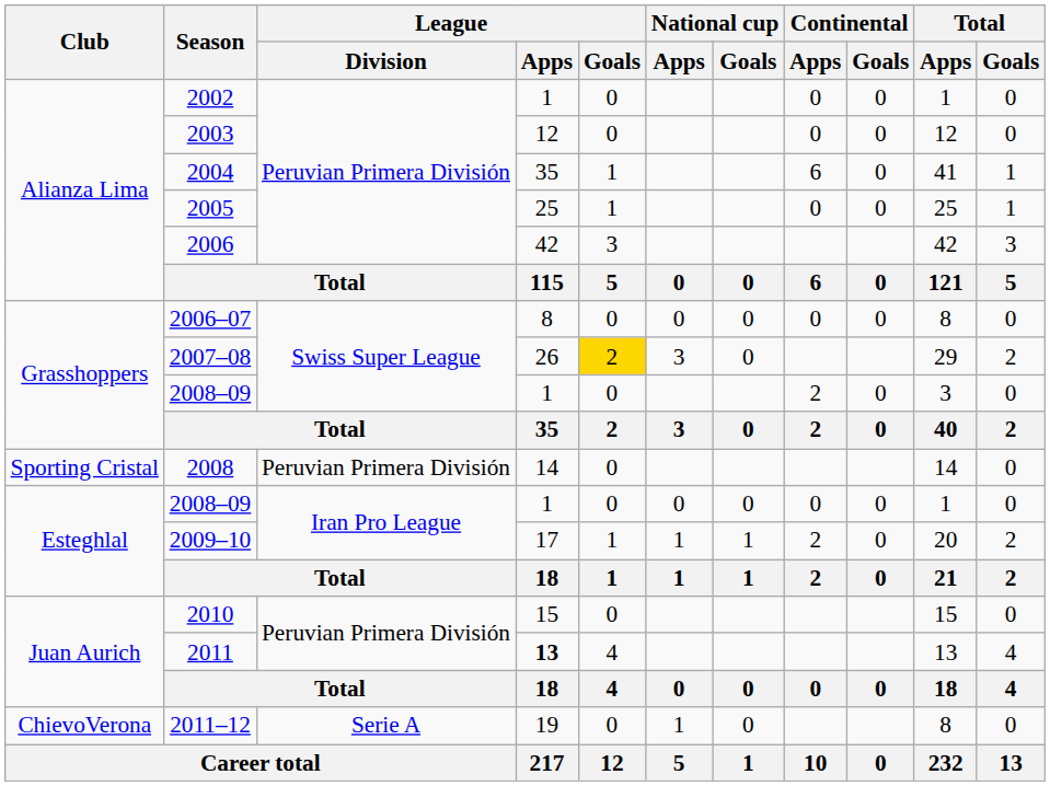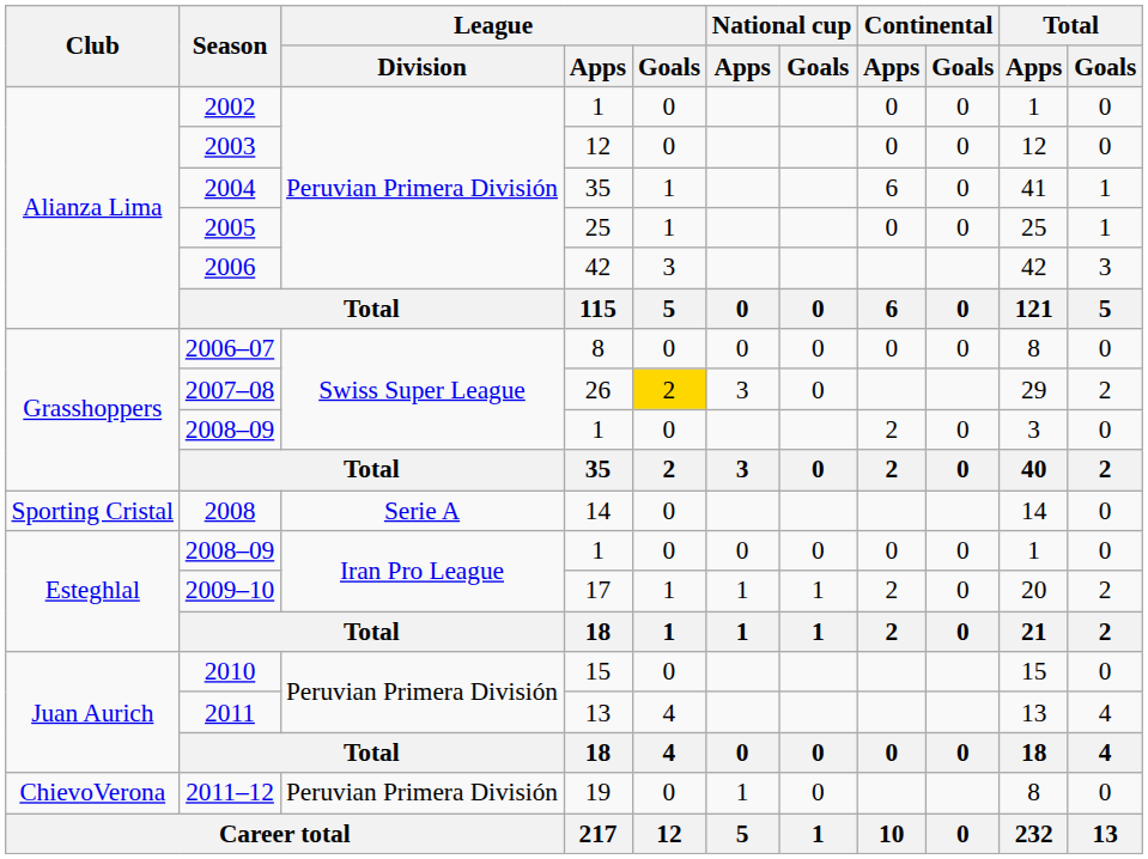2008 | League / Division: Peruvian Primera División -> Serie A
2011 | League / Apps: bold -> normal
2011–12 | League / Division: Serie A -> Peruvian Primera División
